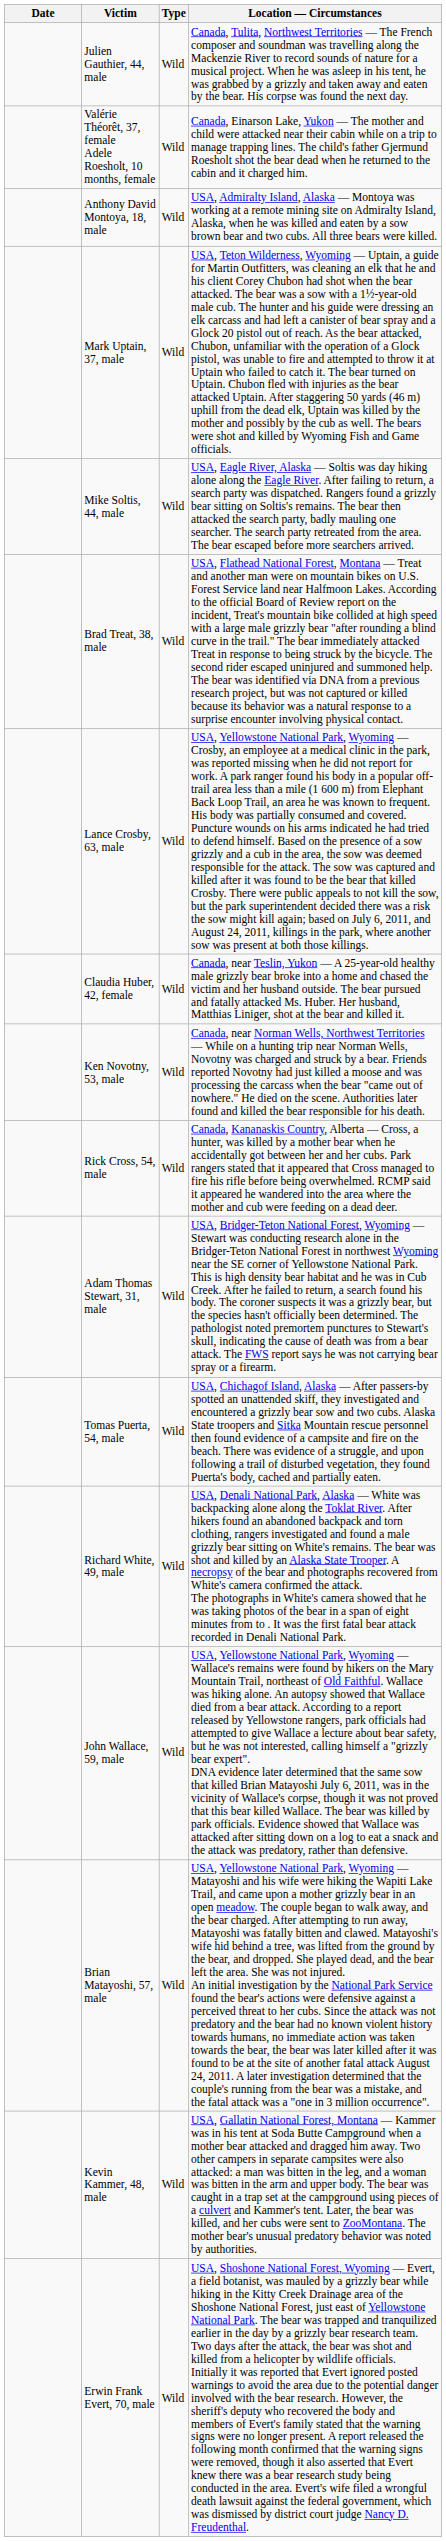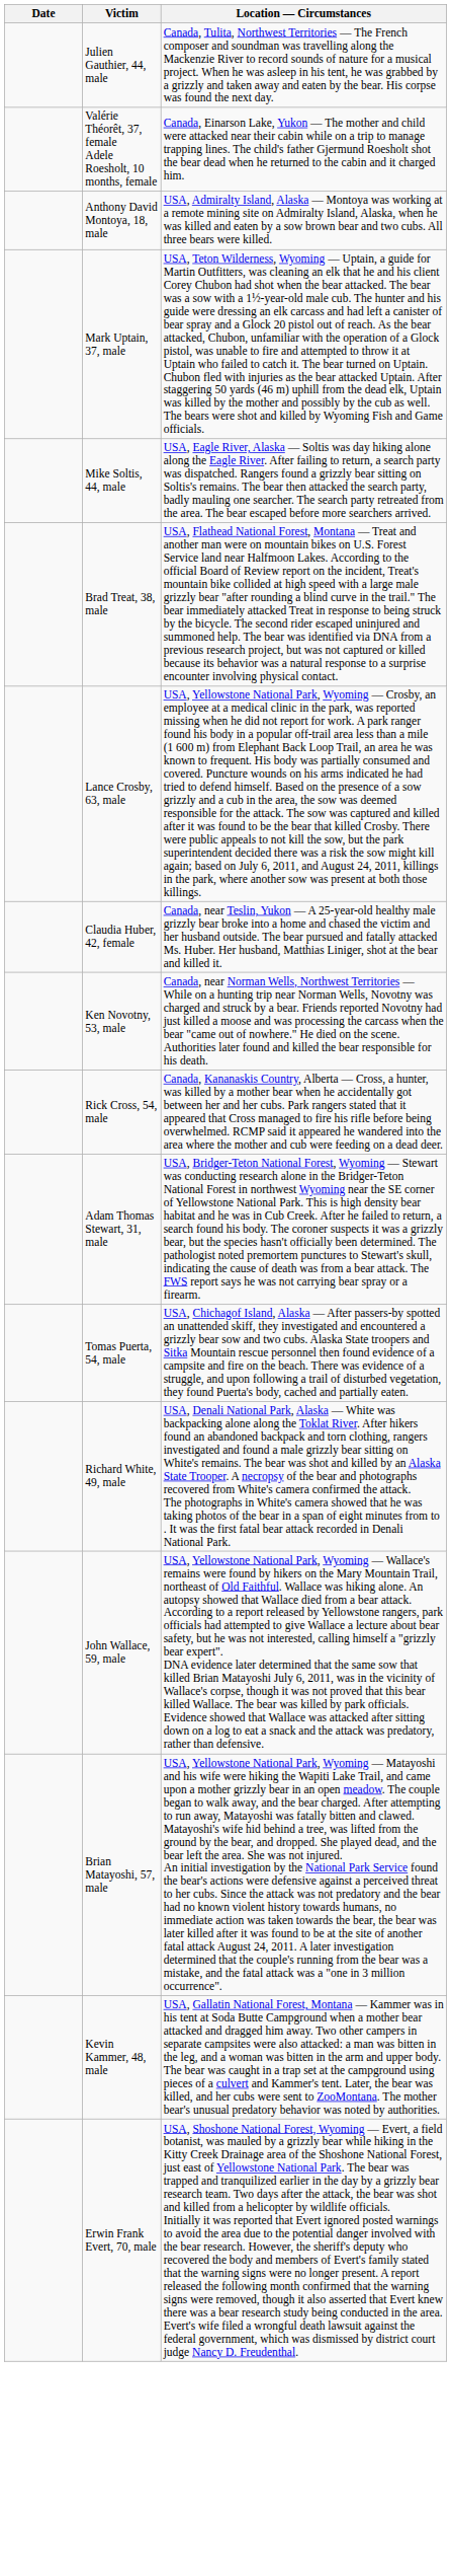- column: Type | Wild | Wild | Wild | Wild | Wild | Wild | Wild | Wild | Wild | Wild | Wild | Wild | Wild | Wild | Wild | Wild | Wild
